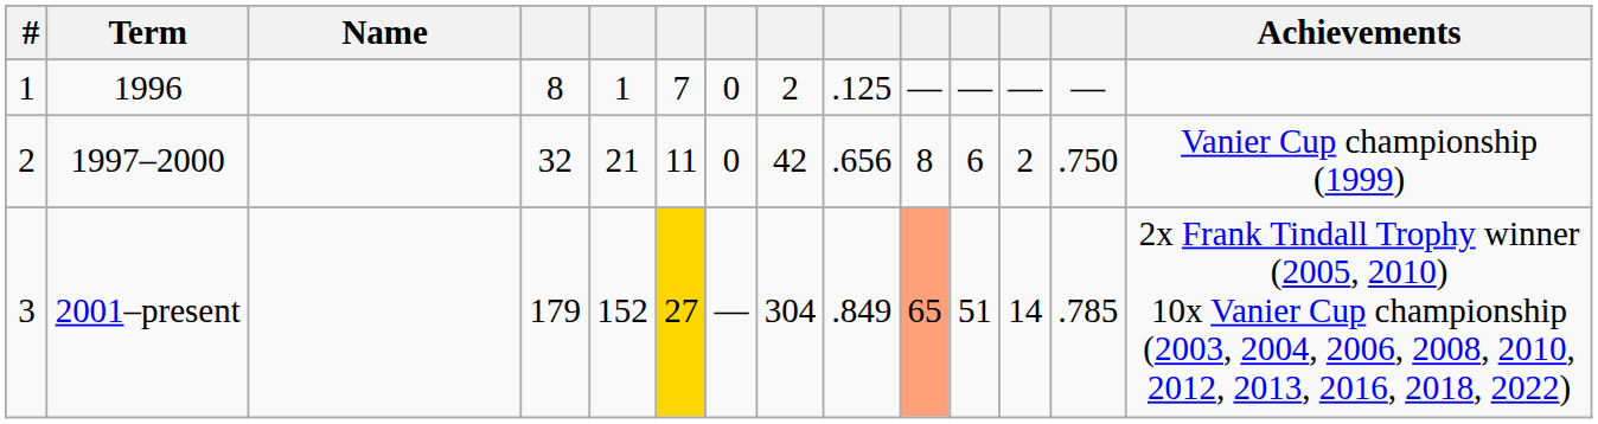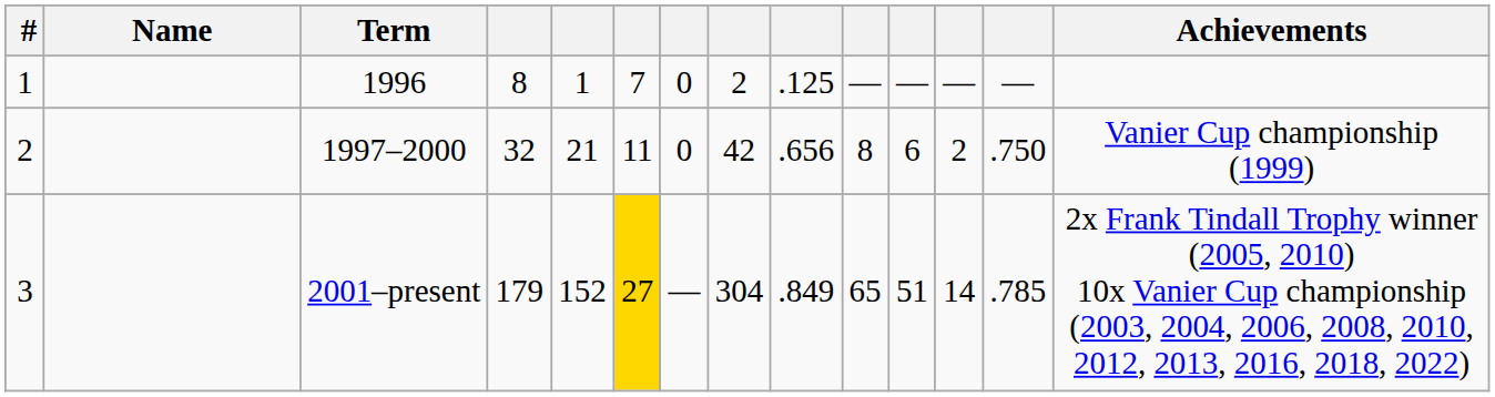columns swapped: Name <-> Term
3 | column 10: lightsalmon background -> no background
